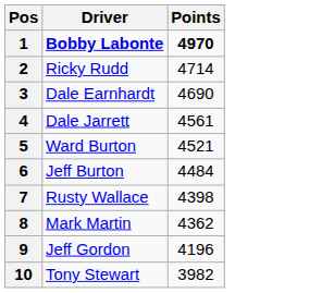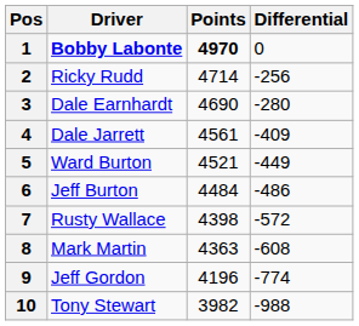+ column: Differential | 0 | -256 | -280 | -409 | -449 | -486 | -572 | -608 | -774 | -988
8 | Points: 4362 -> 4363
